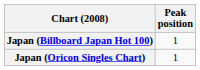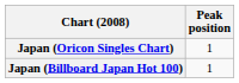rows swapped: Japan (Oricon Singles Chart) <-> Japan (Billboard Japan Hot 100)
